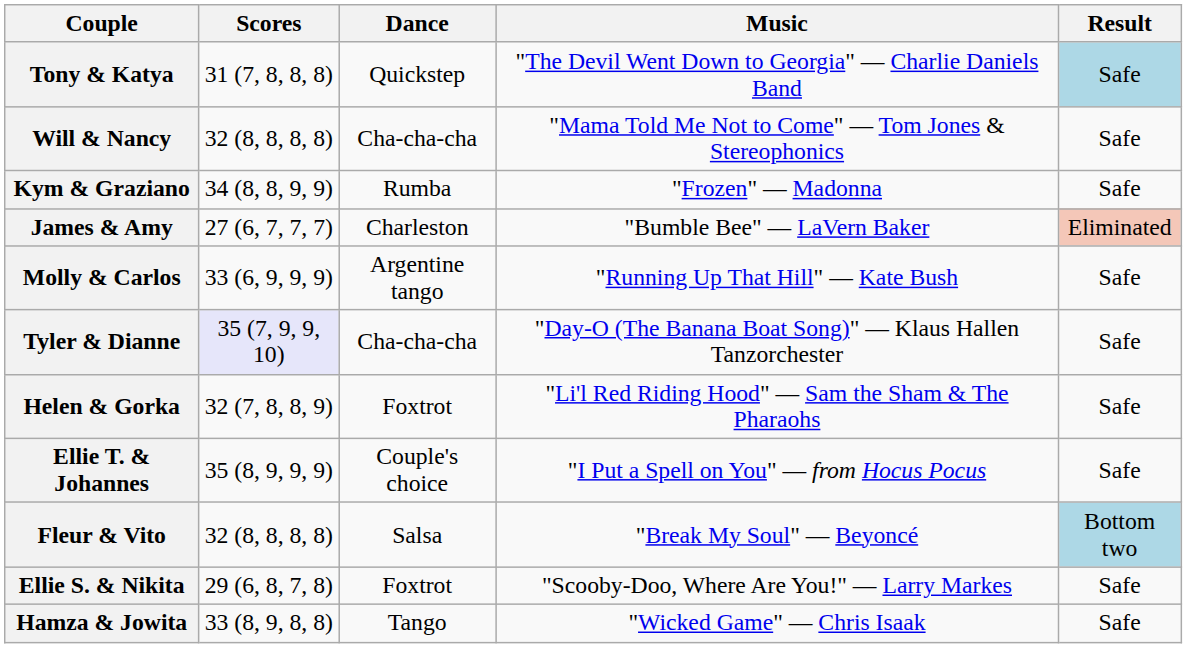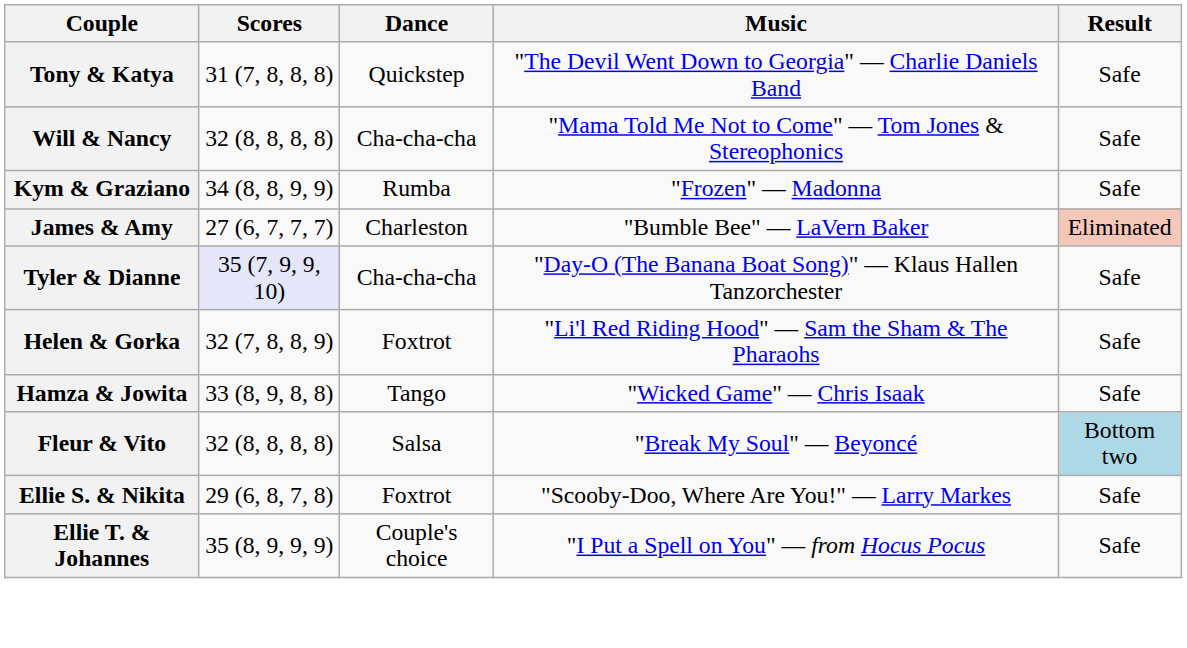Tony & Katya | Result: lightblue background -> no background
- row: Molly & Carlos | 33 (6, 9, 9, 9) | Argentine tango | "Running Up That Hill" — Kate Bush | Safe
rows swapped: Hamza & Jowita <-> Ellie T. & Johannes
